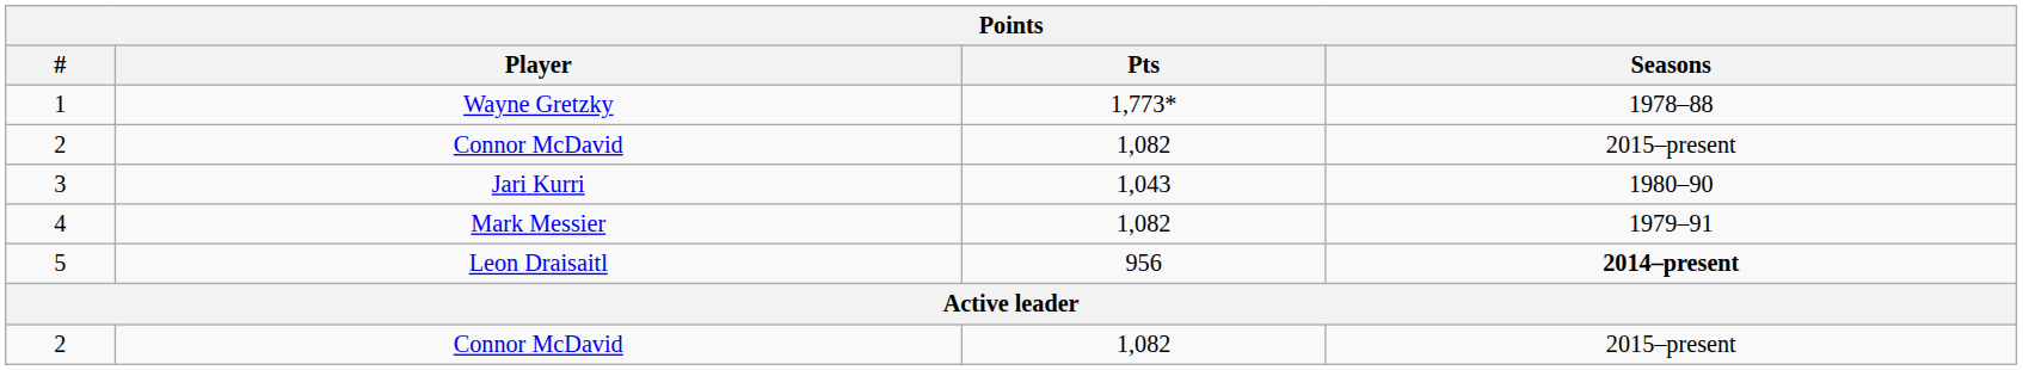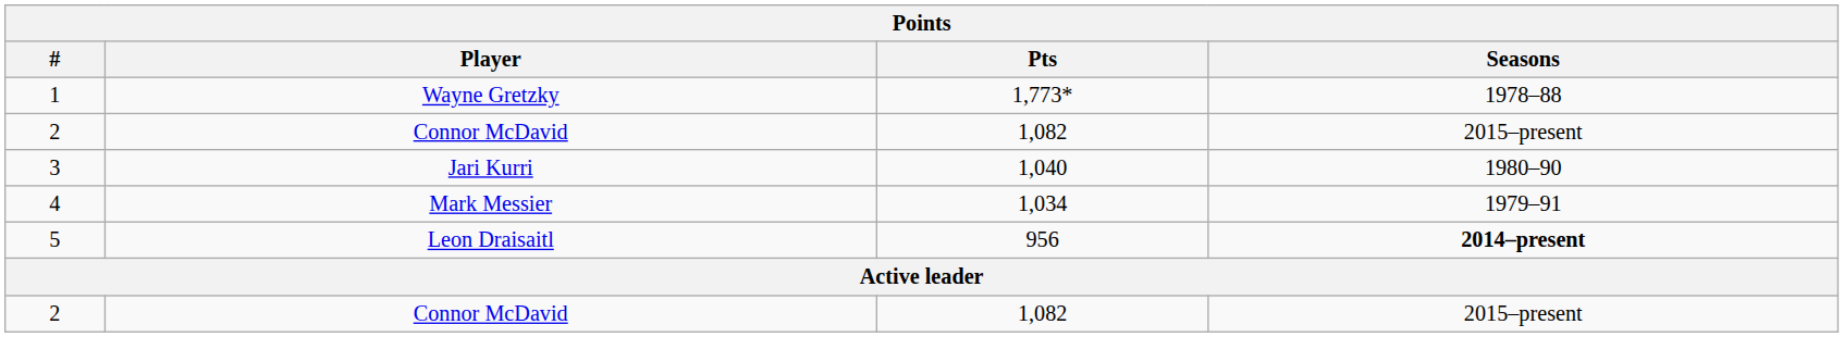3 | Pts: 1,043 -> 1,040
4 | Pts: 1,082 -> 1,034
